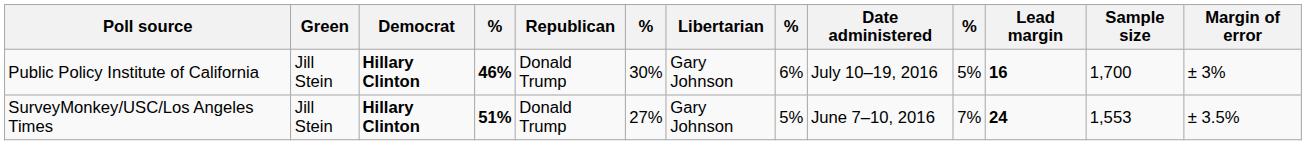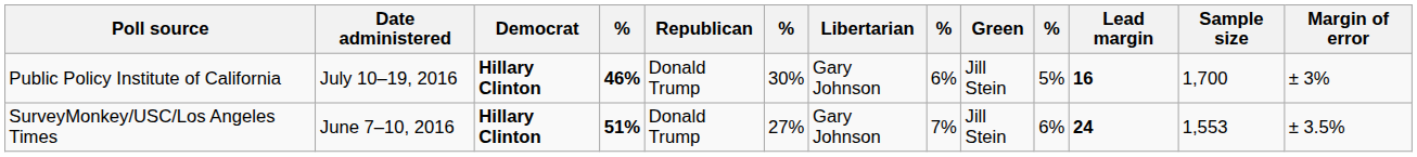columns swapped: Date administered <-> Green
SurveyMonkey/USC/Los Angeles Times | column 8: 5% -> 7%
SurveyMonkey/USC/Los Angeles Times | column 10: 7% -> 6%
